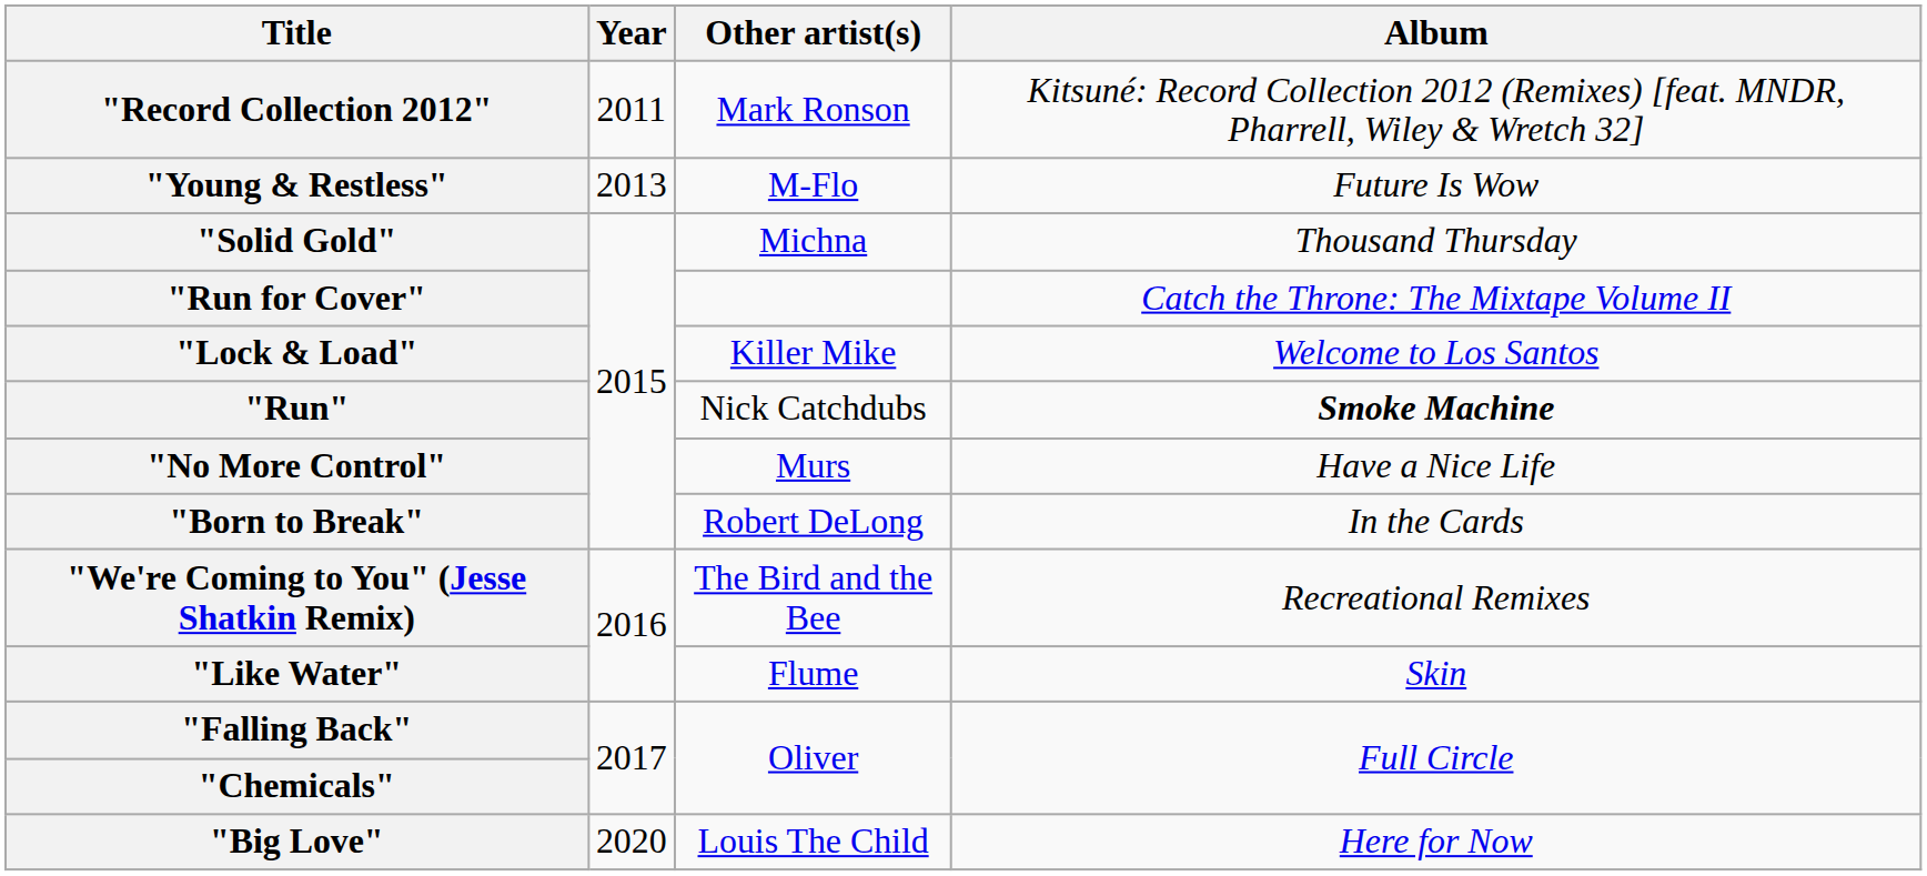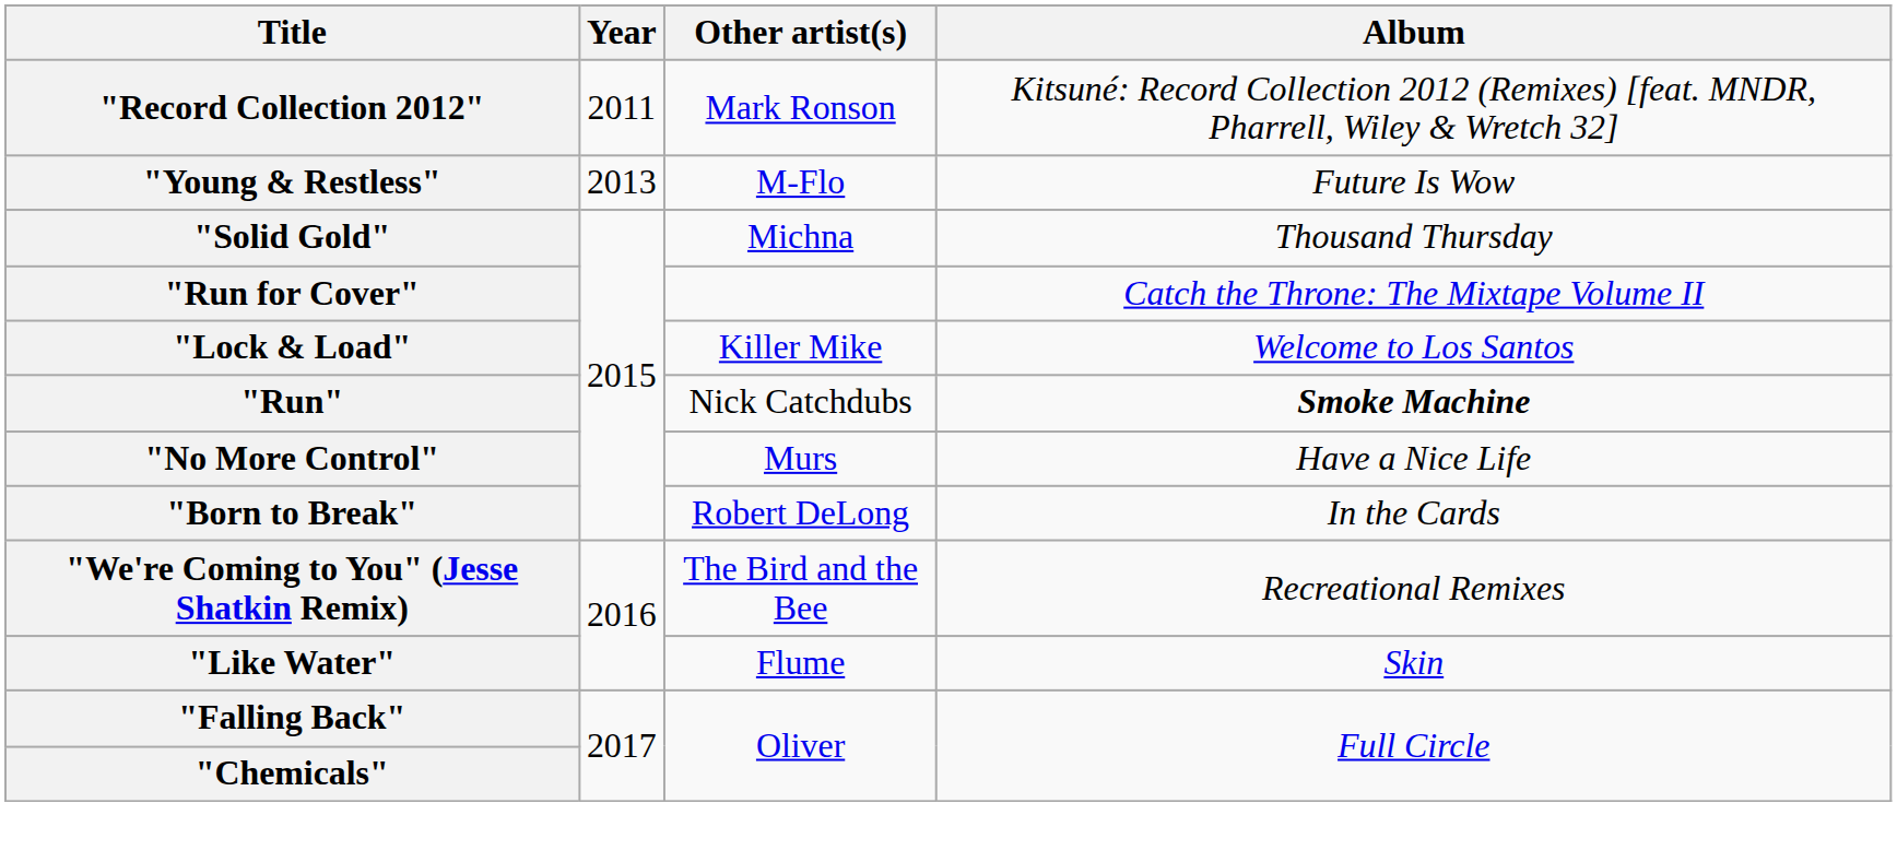- row: "Big Love" | 2020 | Louis The Child | Here for Now
